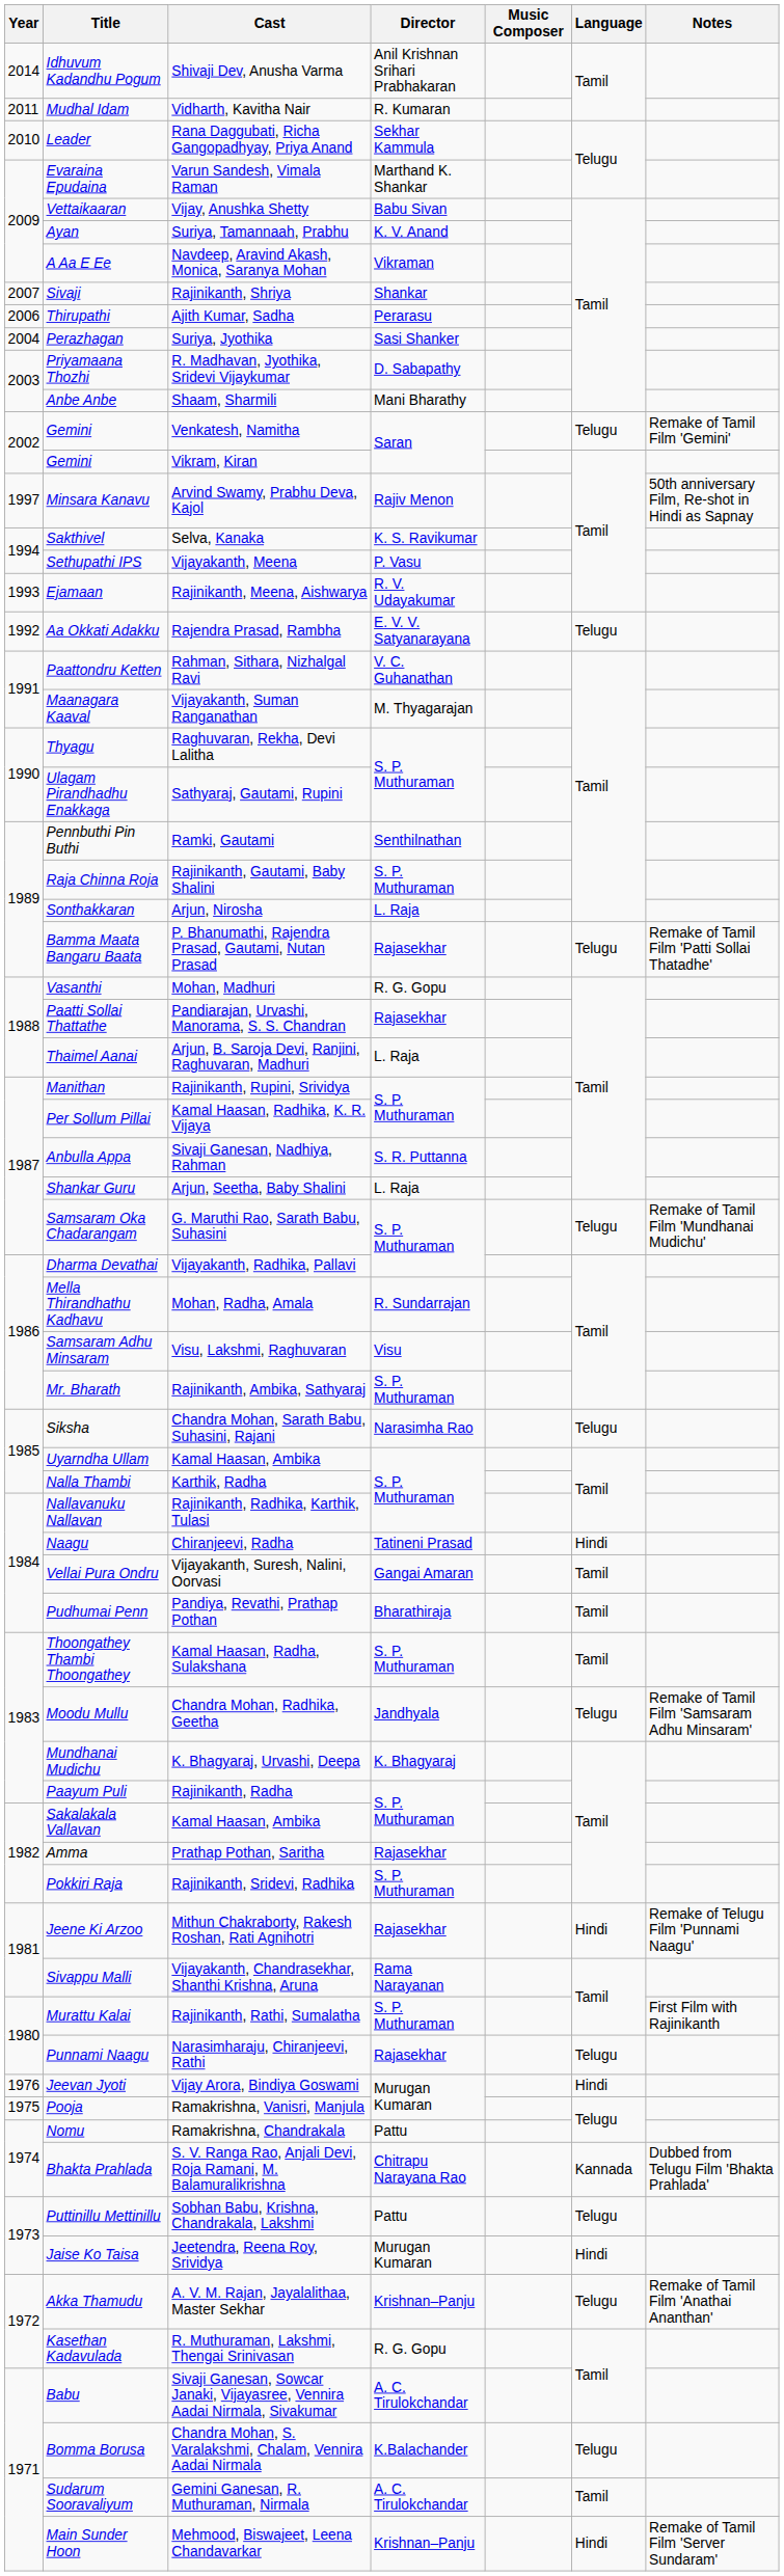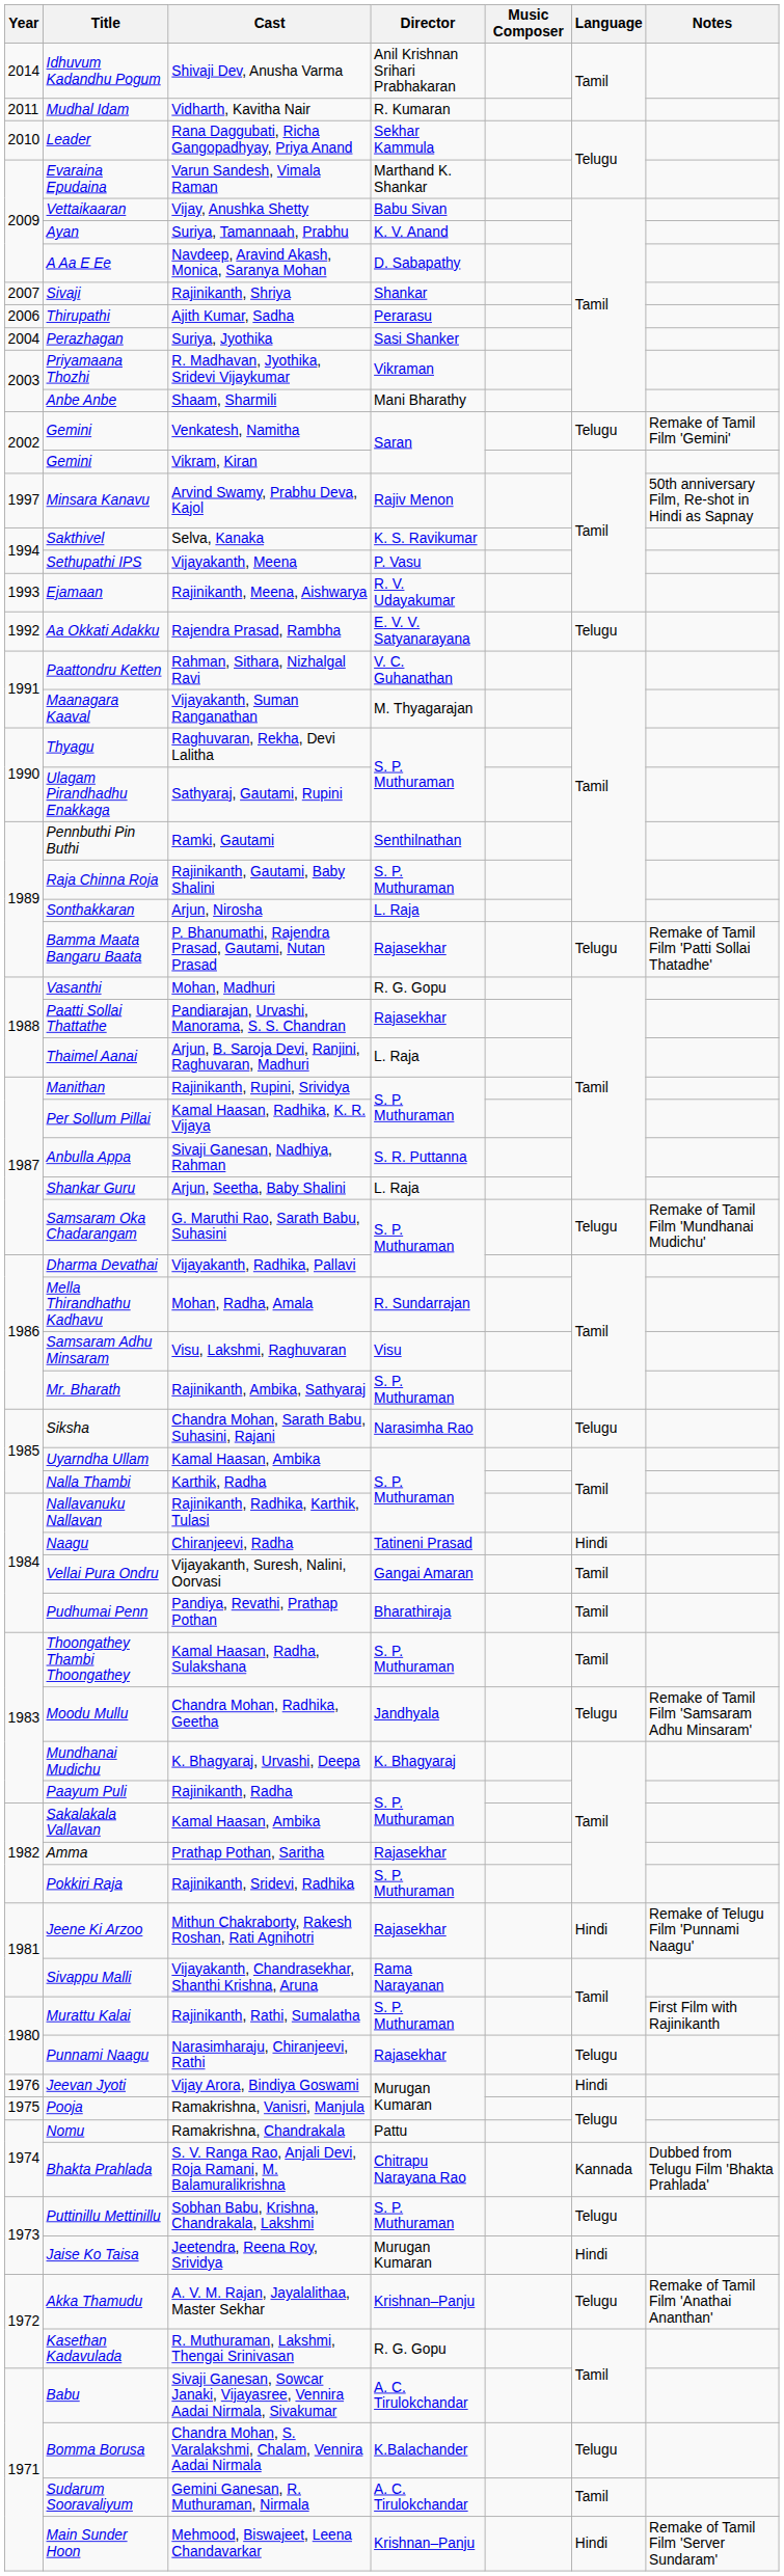A Aa E Ee | Director: Vikraman -> D. Sabapathy
Priyamaana Thozhi | Director: D. Sabapathy -> Vikraman
Puttinillu Mettinillu | Director: Pattu -> S. P. Muthuraman
